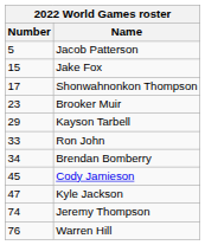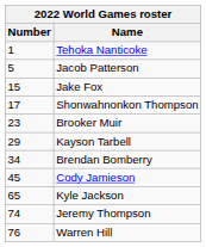+ row: 1 | Tehoka Nanticoke
- row: 33 | Ron John
Kyle Jackson | Number: 47 -> 65
